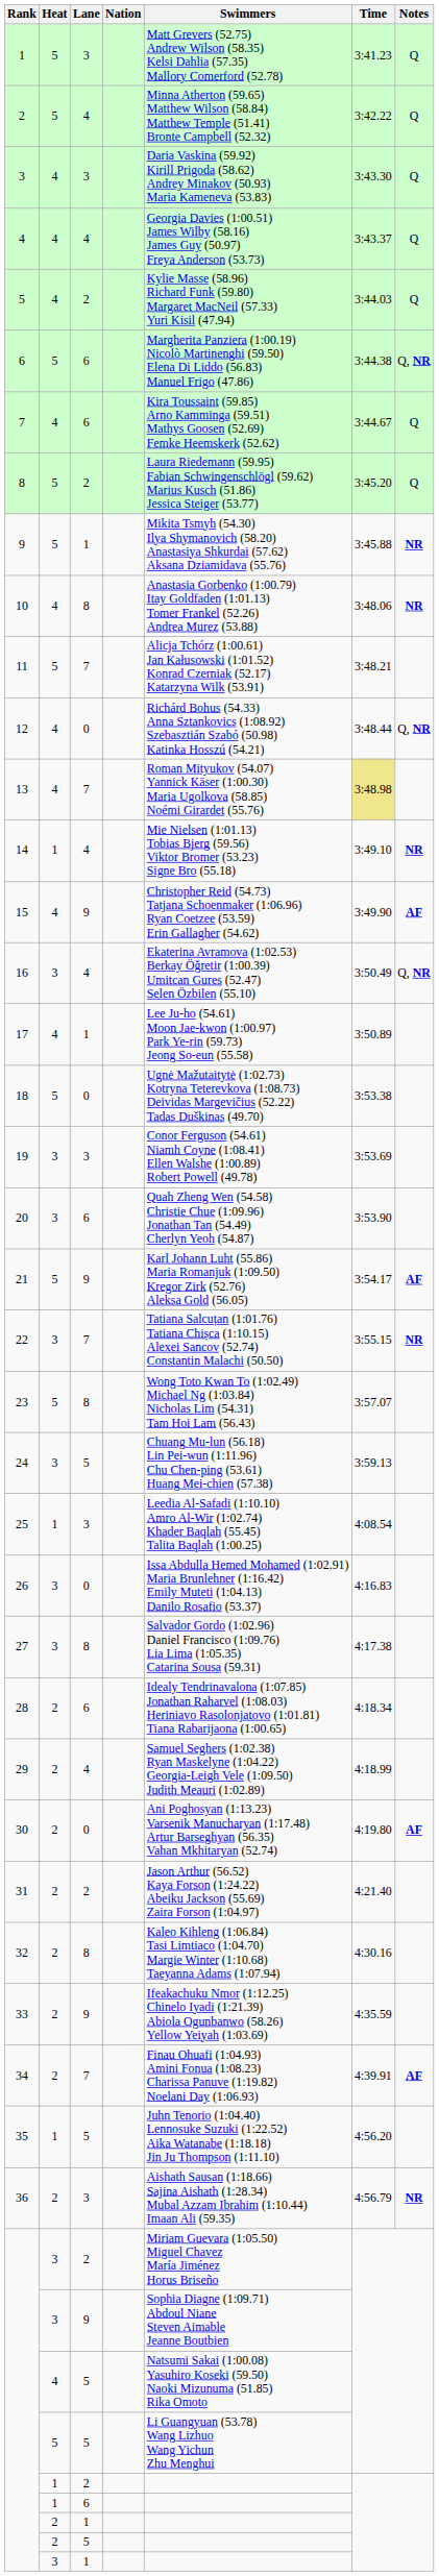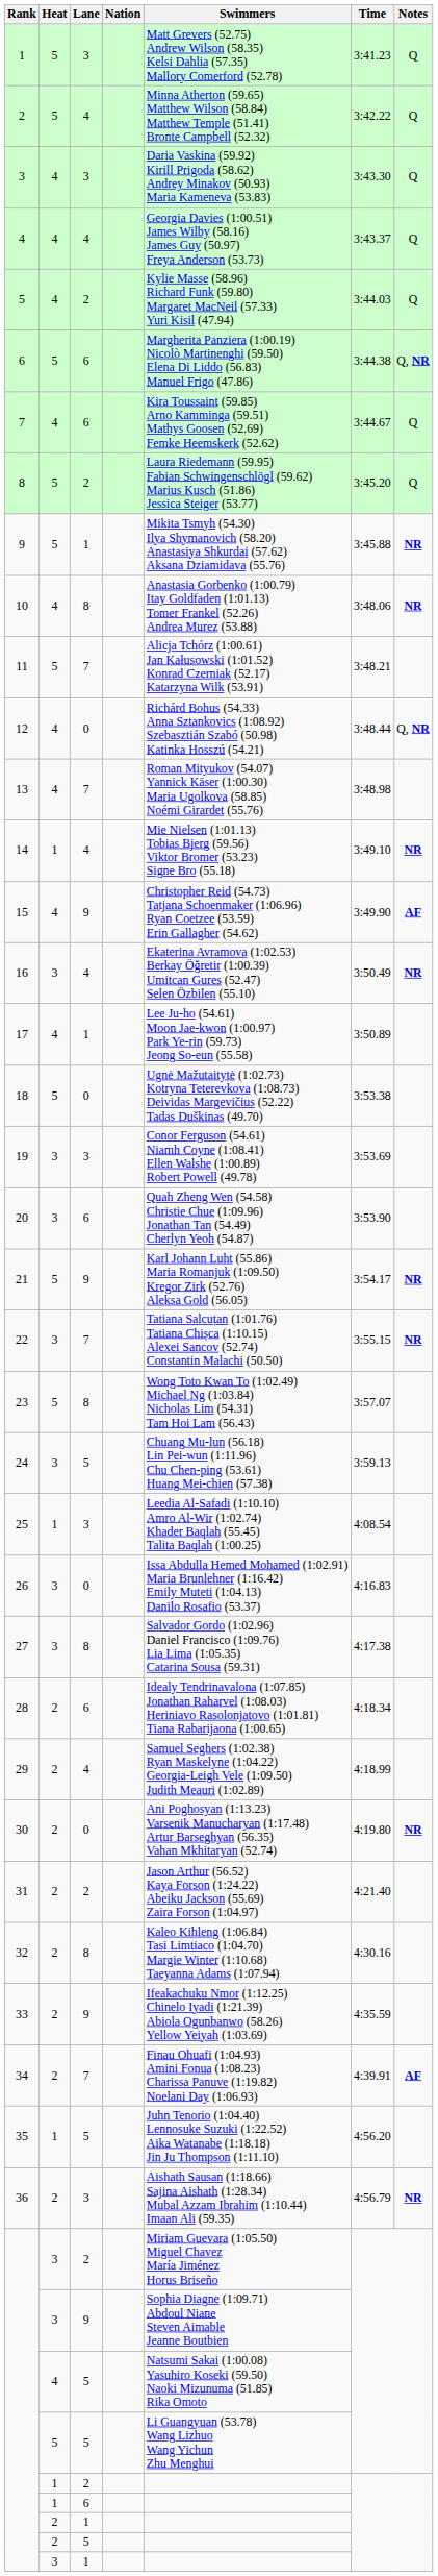13 | Time: khaki background -> no background
16 | Notes: Q, NR -> NR
21 | Notes: AF -> NR
30 | Notes: AF -> NR
